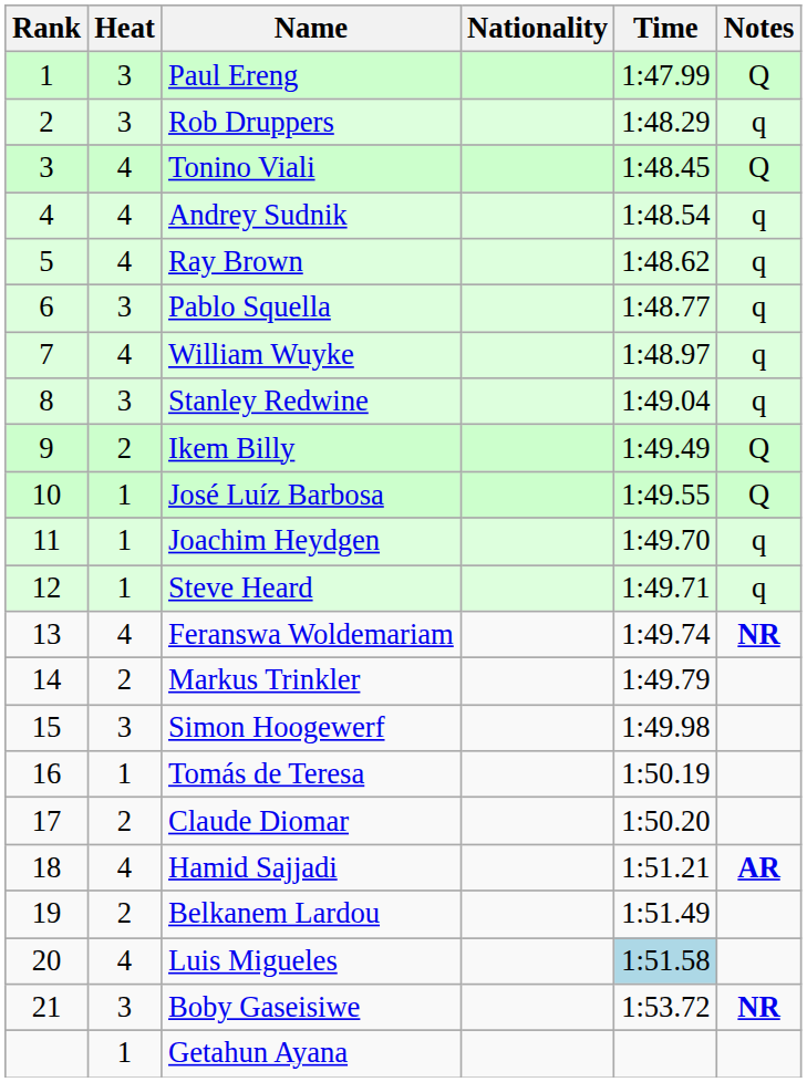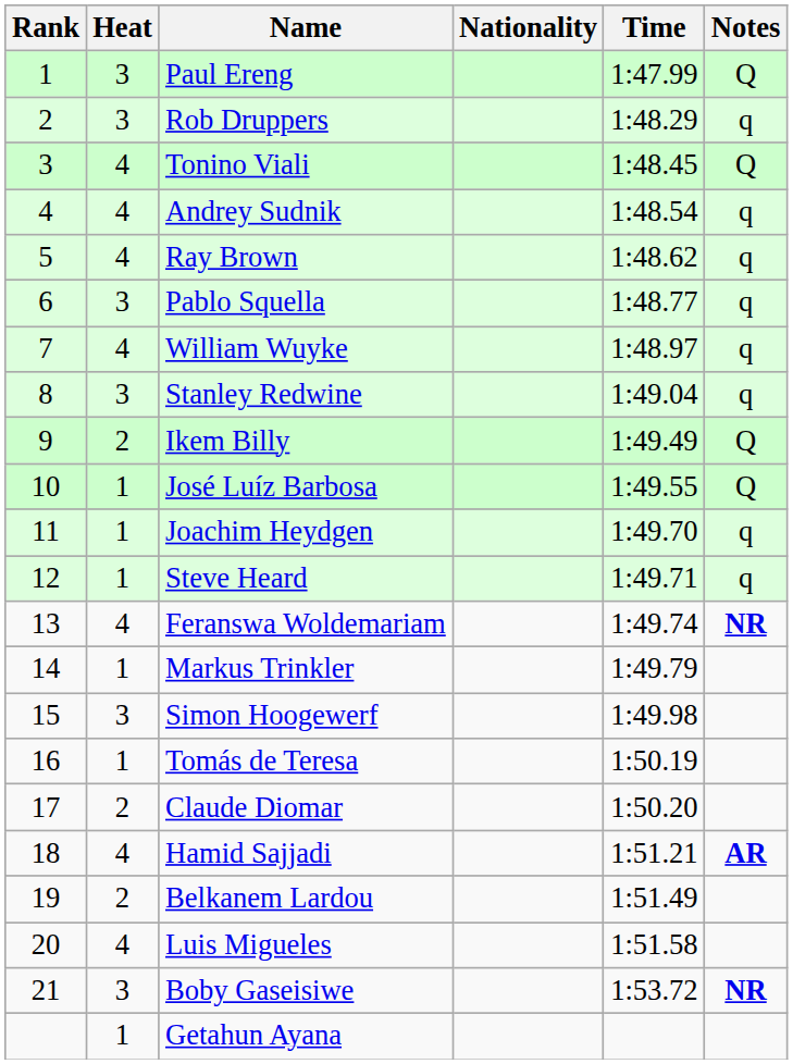Markus Trinkler | Heat: 2 -> 1
Luis Migueles | Time: lightblue background -> no background
